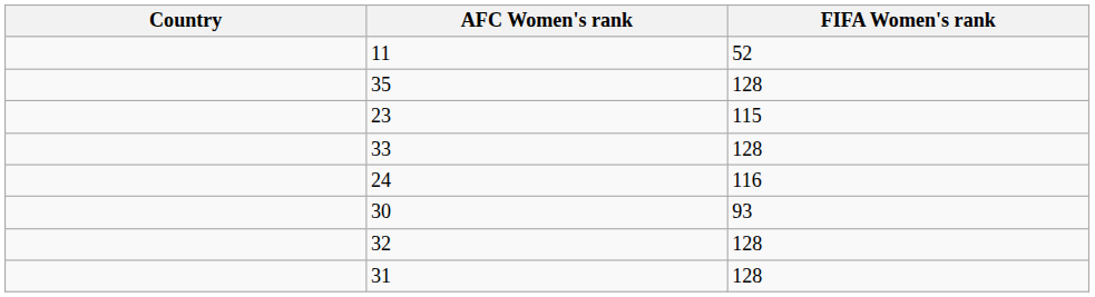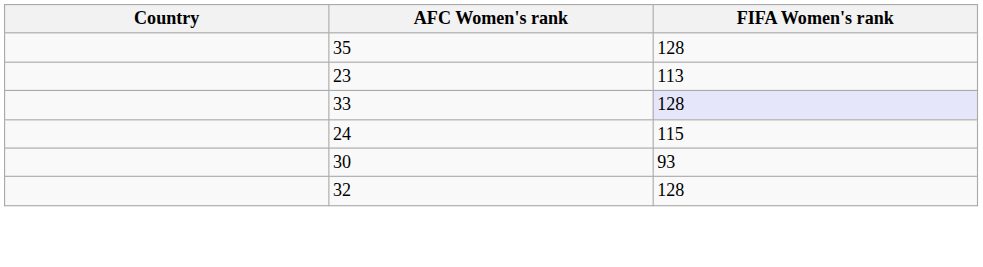- row: 11 | 52
23 | FIFA Women's rank: 115 -> 113
33 | FIFA Women's rank: no background -> lavender background
24 | FIFA Women's rank: 116 -> 115
- row: 31 | 128
